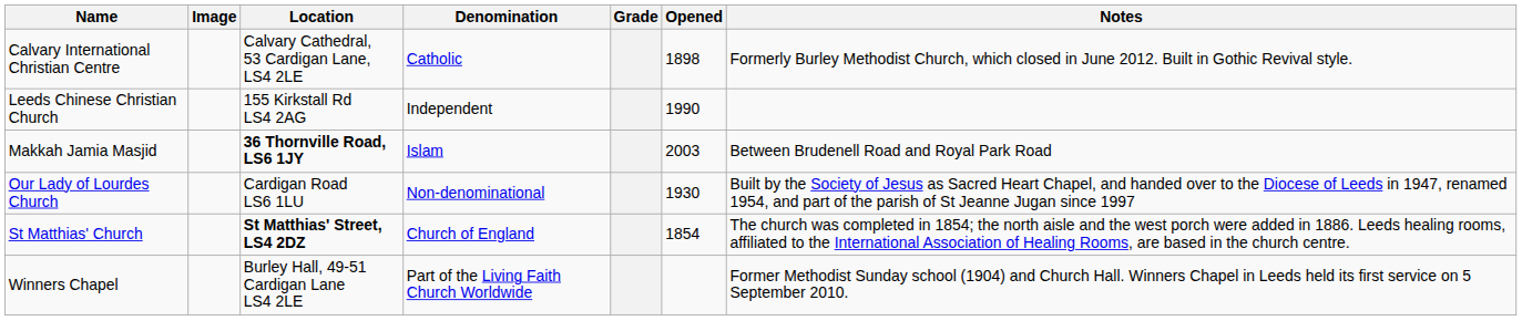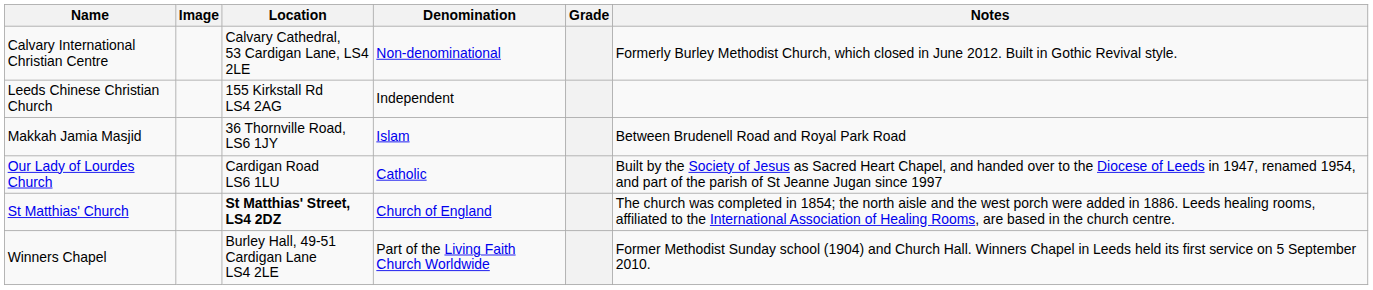- column: Opened | 1898 | 1990 | 2003 | 1930 | 1854
Calvary International Christian Centre | Denomination: Catholic -> Non-denominational
Makkah Jamia Masjid | Location: bold -> normal
Our Lady of Lourdes Church | Denomination: Non-denominational -> Catholic
